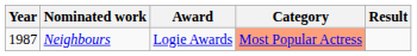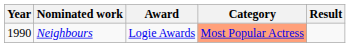Neighbours | Year: 1987 -> 1990
